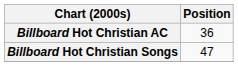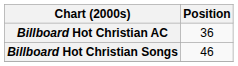Billboard Hot Christian Songs | Position: 47 -> 46
